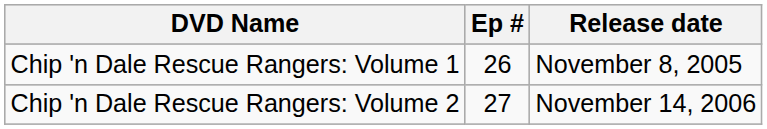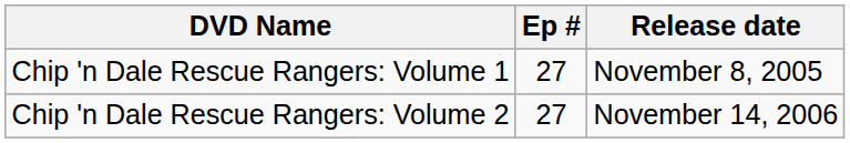Chip 'n Dale Rescue Rangers: Volume 1 | Ep #: 26 -> 27
